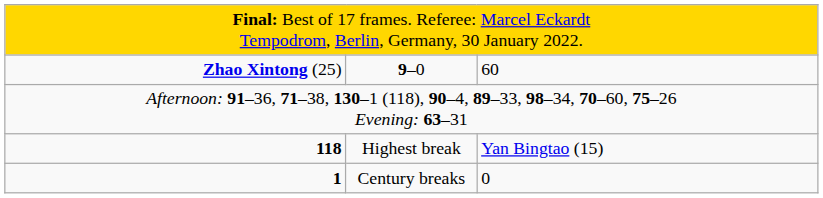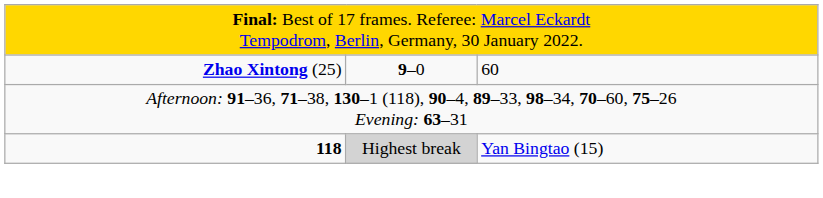118 | column 2: no background -> lightgrey background
- row: 1 | Century breaks | 0
